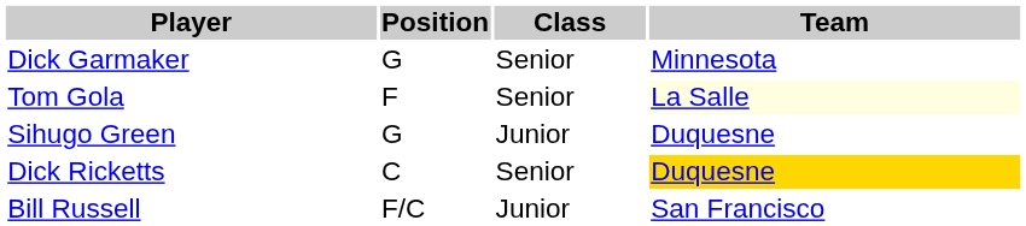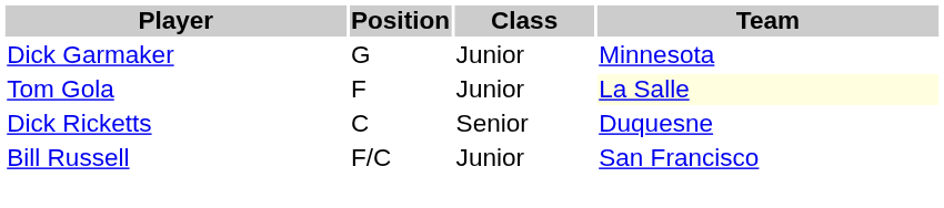Dick Garmaker | Class: Senior -> Junior
Tom Gola | Class: Senior -> Junior
- row: Sihugo Green | G | Junior | Duquesne
Dick Ricketts | Team: gold background -> no background
